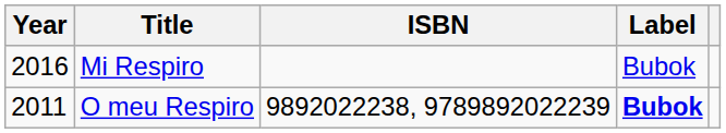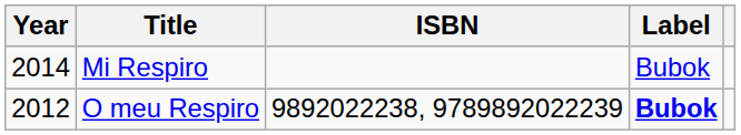Mi Respiro | Year: 2016 -> 2014
O meu Respiro | Year: 2011 -> 2012
